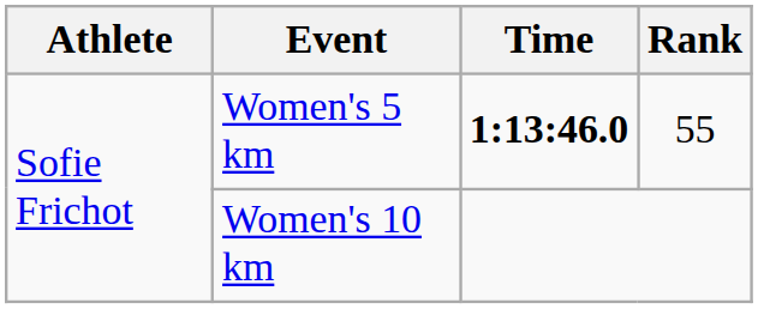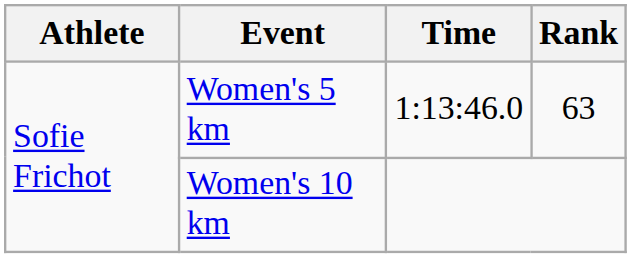Women's 5 km | Time: bold -> normal
Women's 5 km | Rank: 55 -> 63
